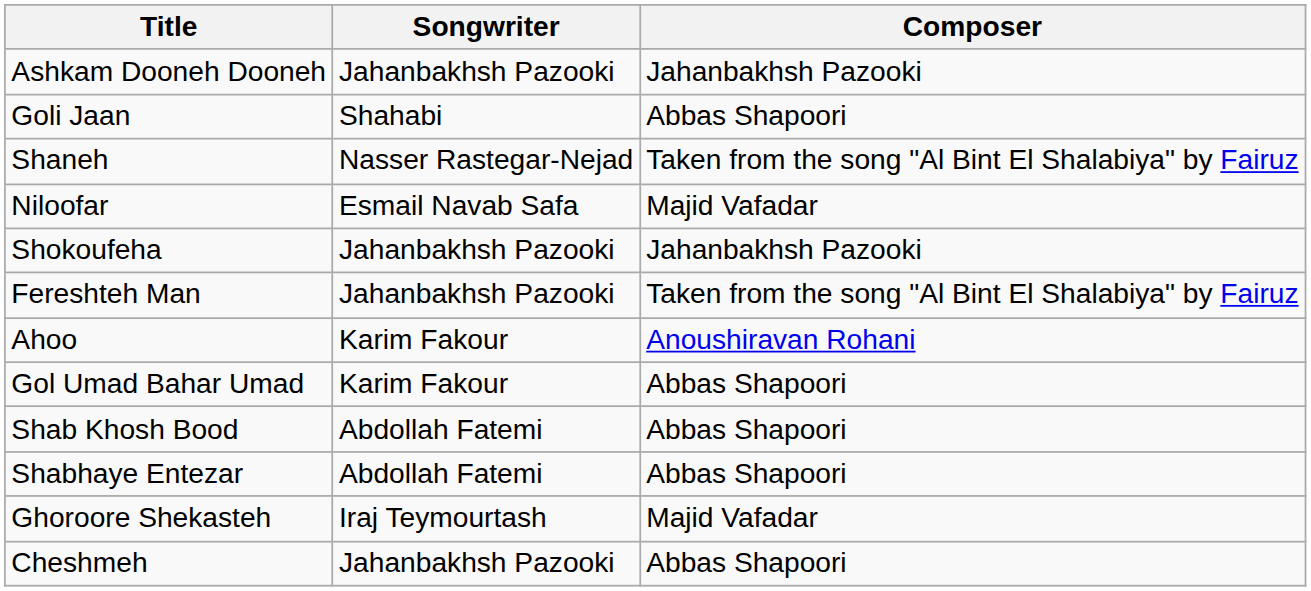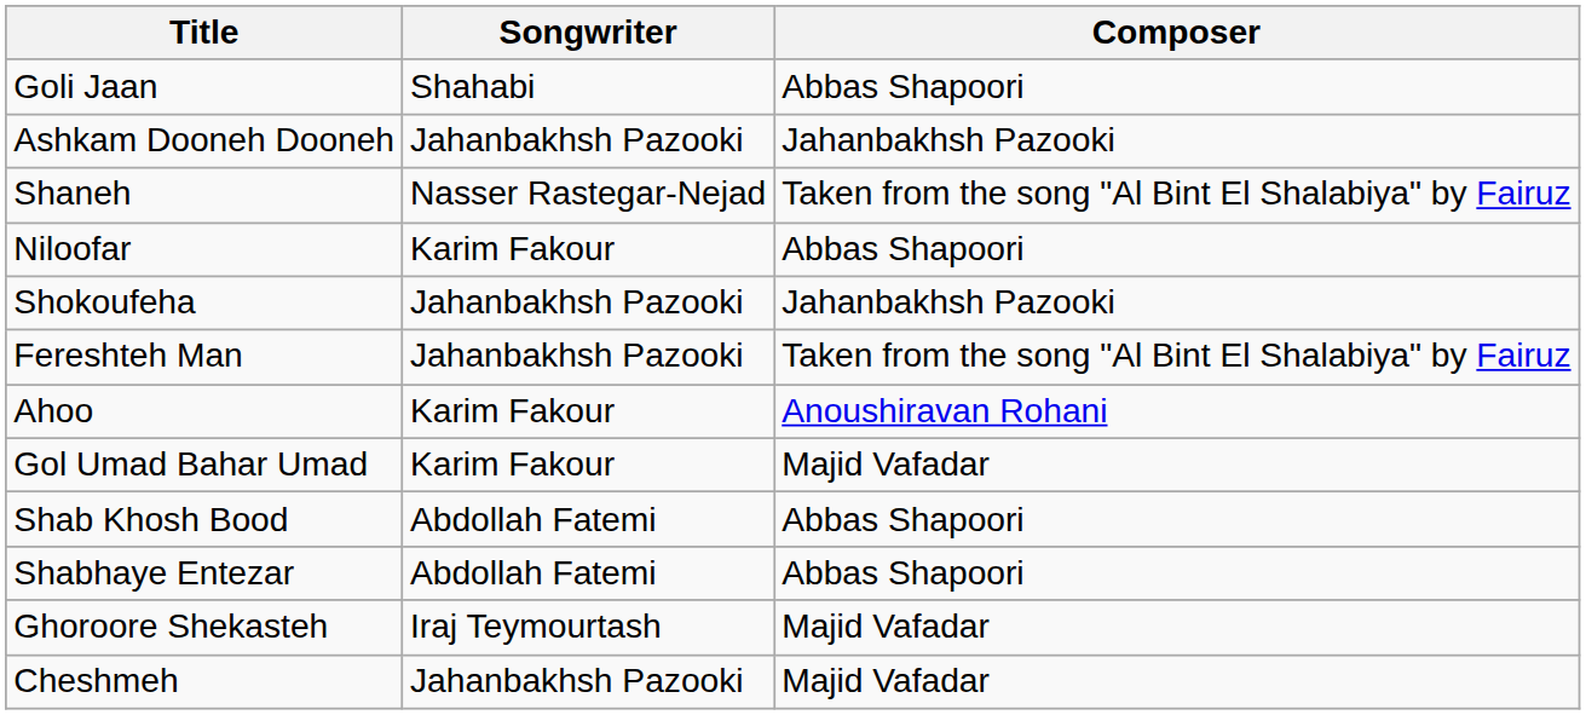rows swapped: Ashkam Dooneh Dooneh <-> Goli Jaan
Niloofar | Songwriter: Esmail Navab Safa -> Karim Fakour
Niloofar | Composer: Majid Vafadar -> Abbas Shapoori
Gol Umad Bahar Umad | Composer: Abbas Shapoori -> Majid Vafadar
Cheshmeh | Composer: Abbas Shapoori -> Majid Vafadar
